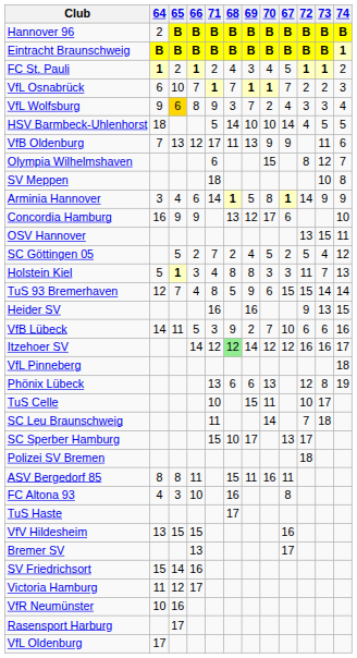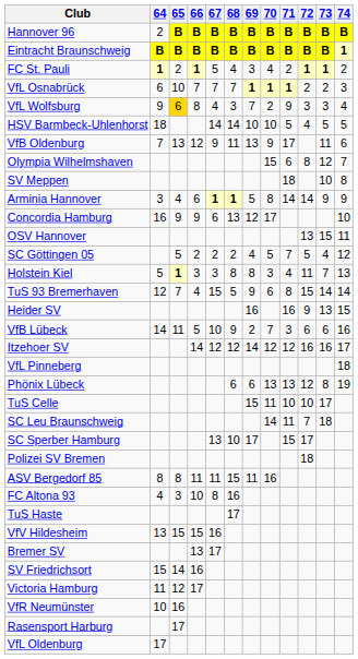columns swapped: 67 <-> 71
Itzehoer SV | 68: lightgreen background -> no background
